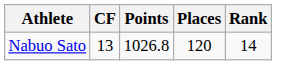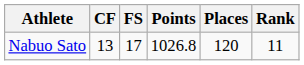+ column: FS | 17
Nabuo Sato | Rank: 14 -> 11
